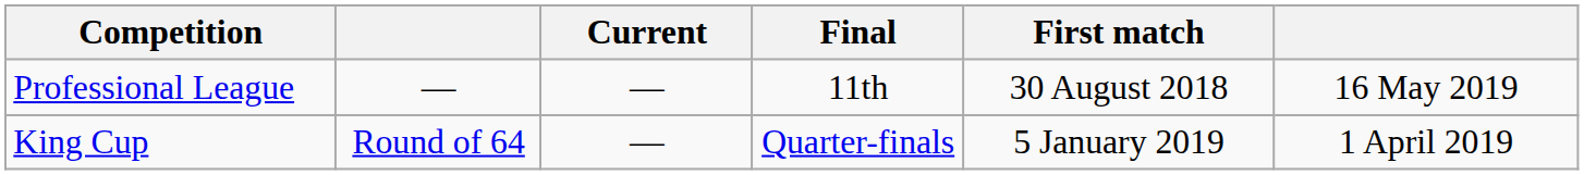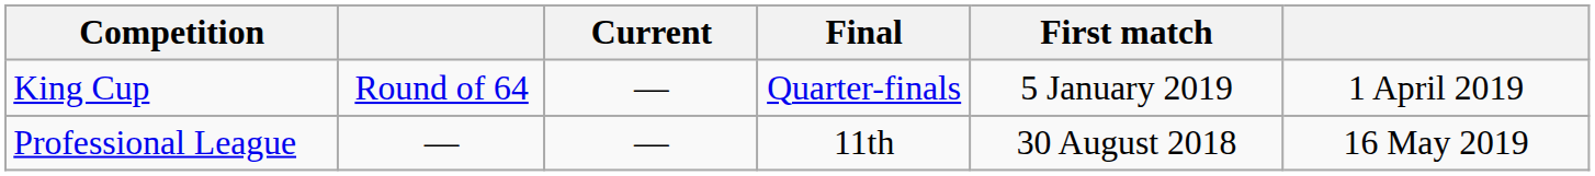rows swapped: Professional League <-> King Cup
